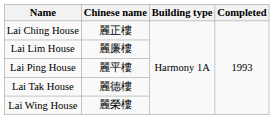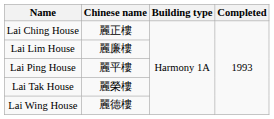Lai Tak House | Chinese name: 麗德樓 -> 麗榮樓
Lai Wing House | Chinese name: 麗榮樓 -> 麗德樓
